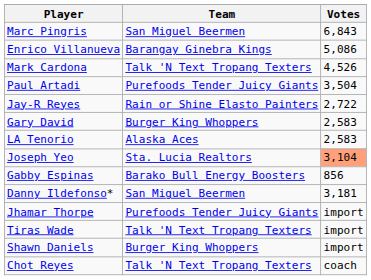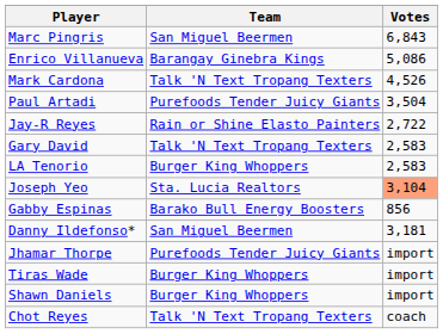Gary David | Team: Burger King Whoppers -> Talk 'N Text Tropang Texters
LA Tenorio | Team: Alaska Aces -> Burger King Whoppers
Tiras Wade | Team: Talk 'N Text Tropang Texters -> Burger King Whoppers
